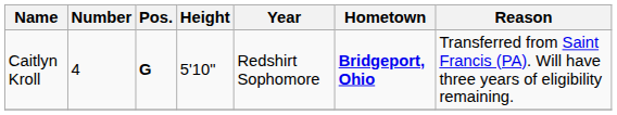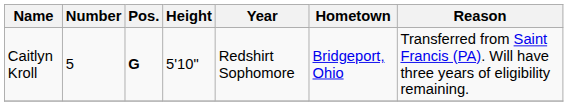Caitlyn Kroll | Number: 4 -> 5
Caitlyn Kroll | Hometown: bold -> normal
